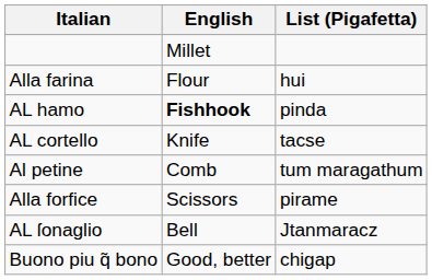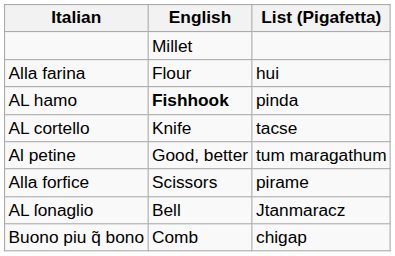Al petine | English: Comb -> Good, better
Buono piu q̃ bono | English: Good, better -> Comb
